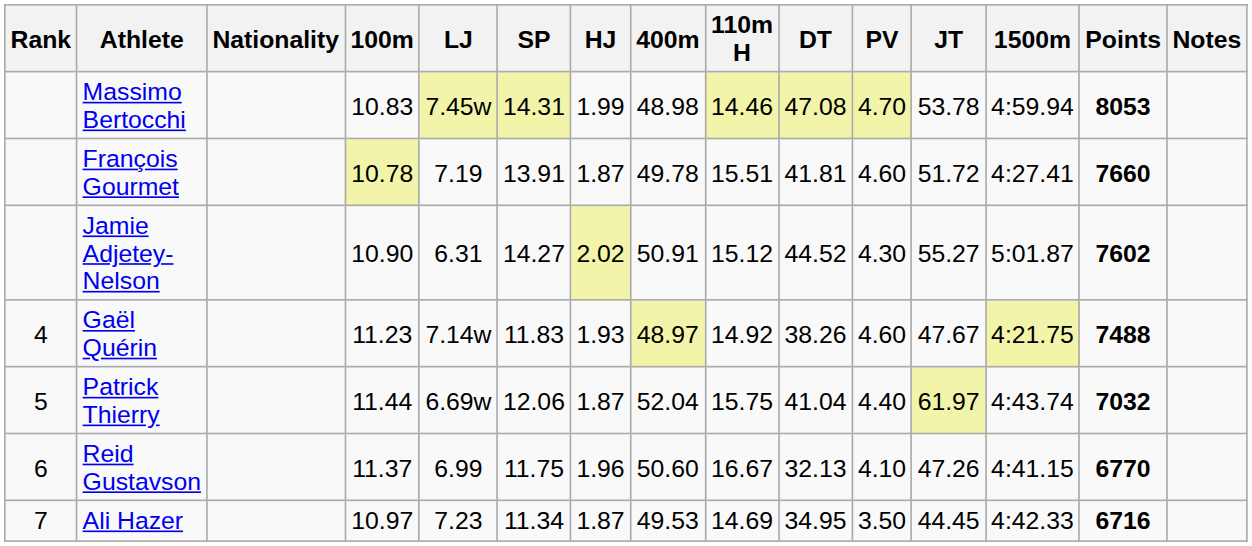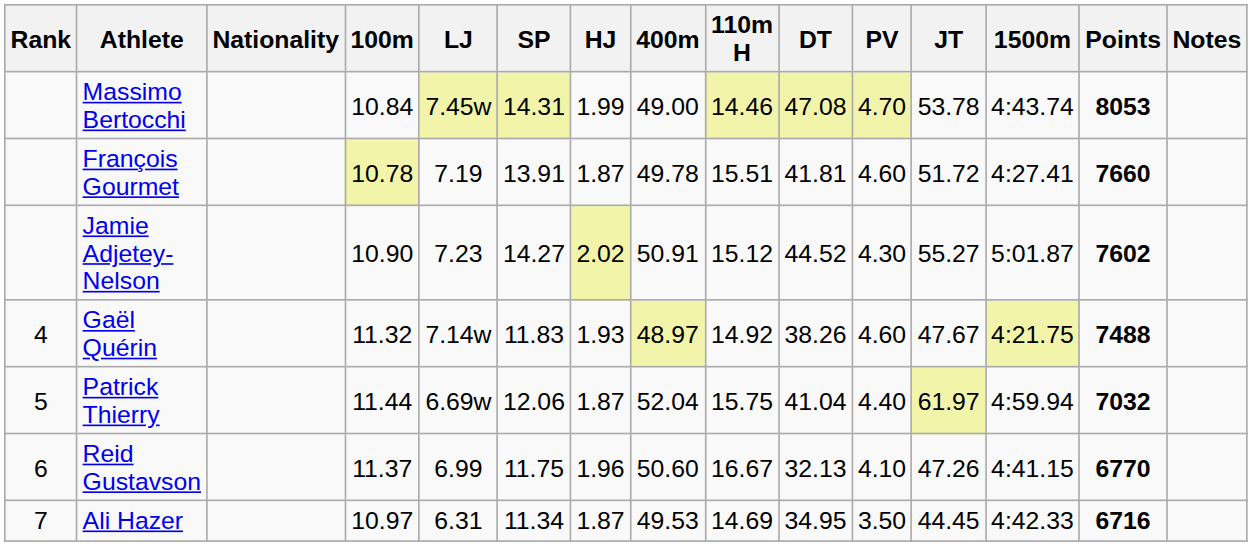Massimo Bertocchi | 100m: 10.83 -> 10.84
Massimo Bertocchi | 400m: 48.98 -> 49.00
Massimo Bertocchi | 1500m: 4:59.94 -> 4:43.74
Jamie Adjetey-Nelson | LJ: 6.31 -> 7.23
Gaël Quérin | 100m: 11.23 -> 11.32
Patrick Thierry | 1500m: 4:43.74 -> 4:59.94
Ali Hazer | LJ: 7.23 -> 6.31
